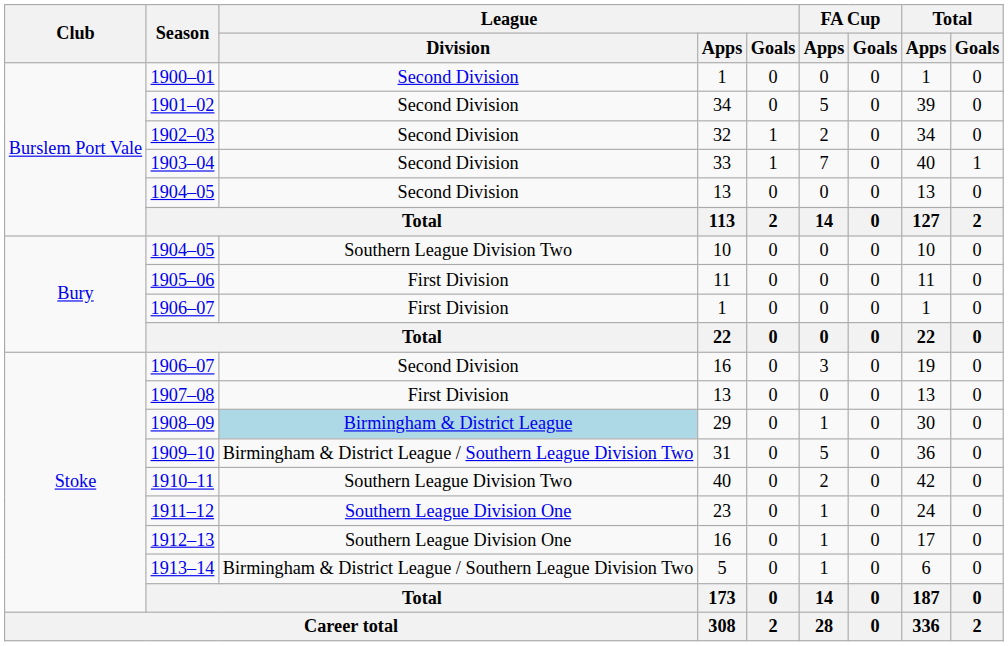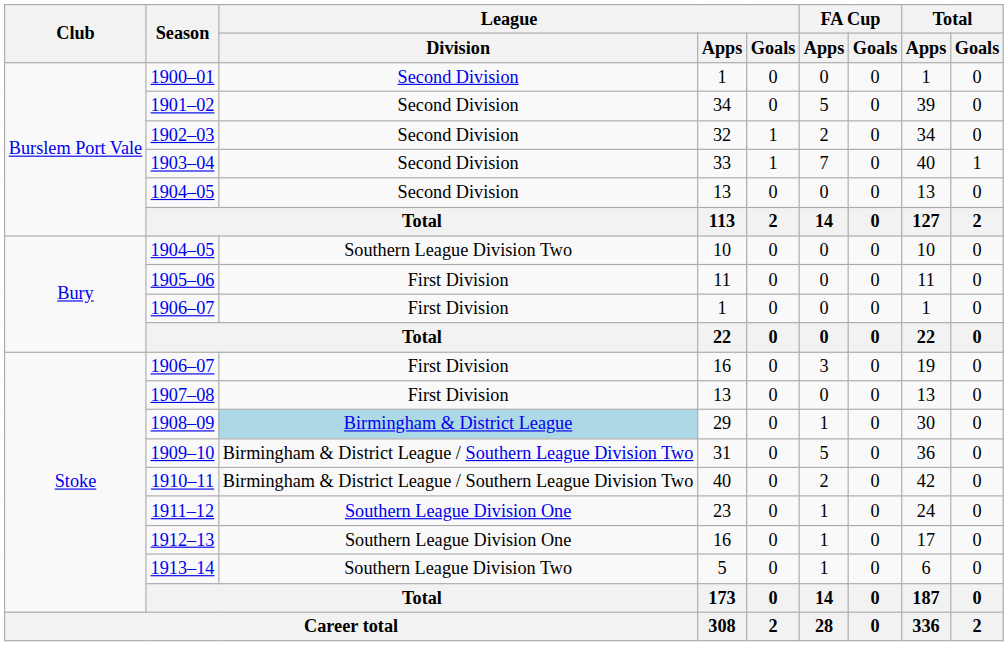1906–07 / 16 | League / Division: Second Division -> First Division
1910–11 | League / Division: Southern League Division Two -> Birmingham & District League / Southern League Division Two
1913–14 | League / Division: Birmingham & District League / Southern League Division Two -> Southern League Division Two
